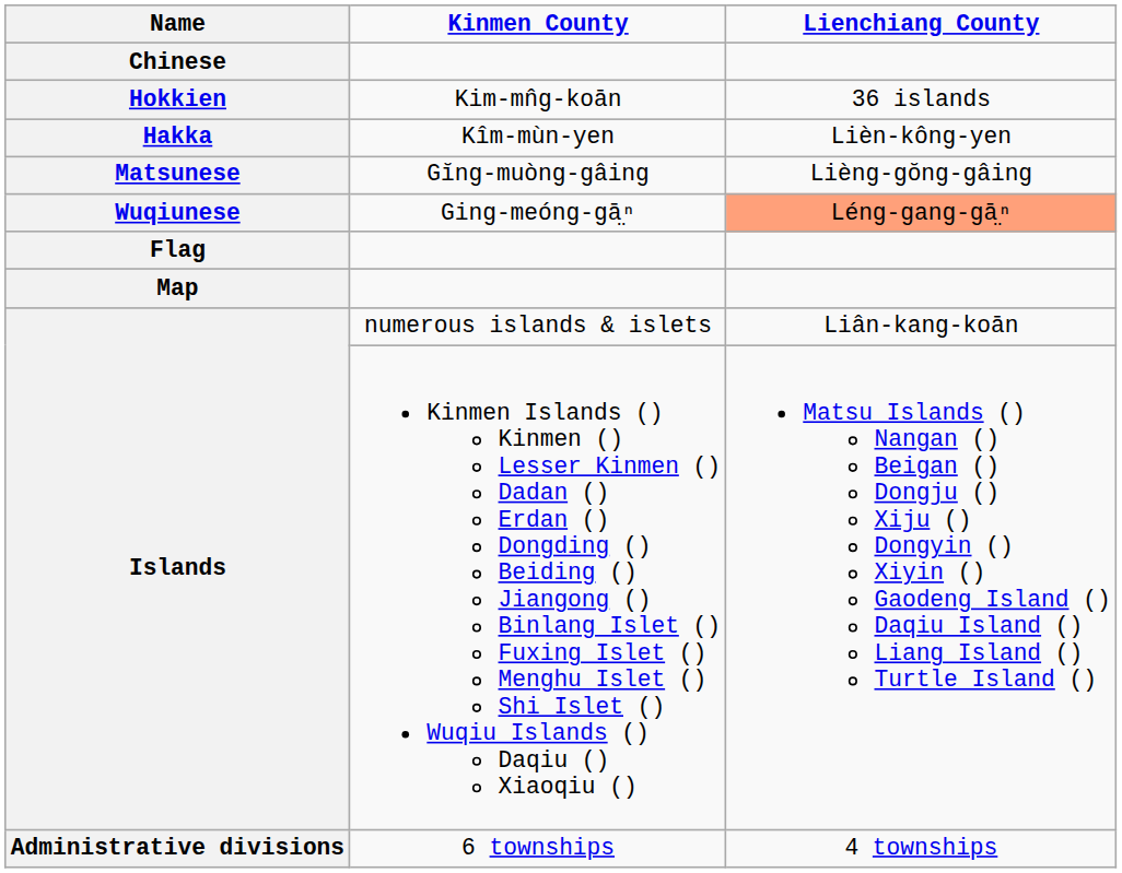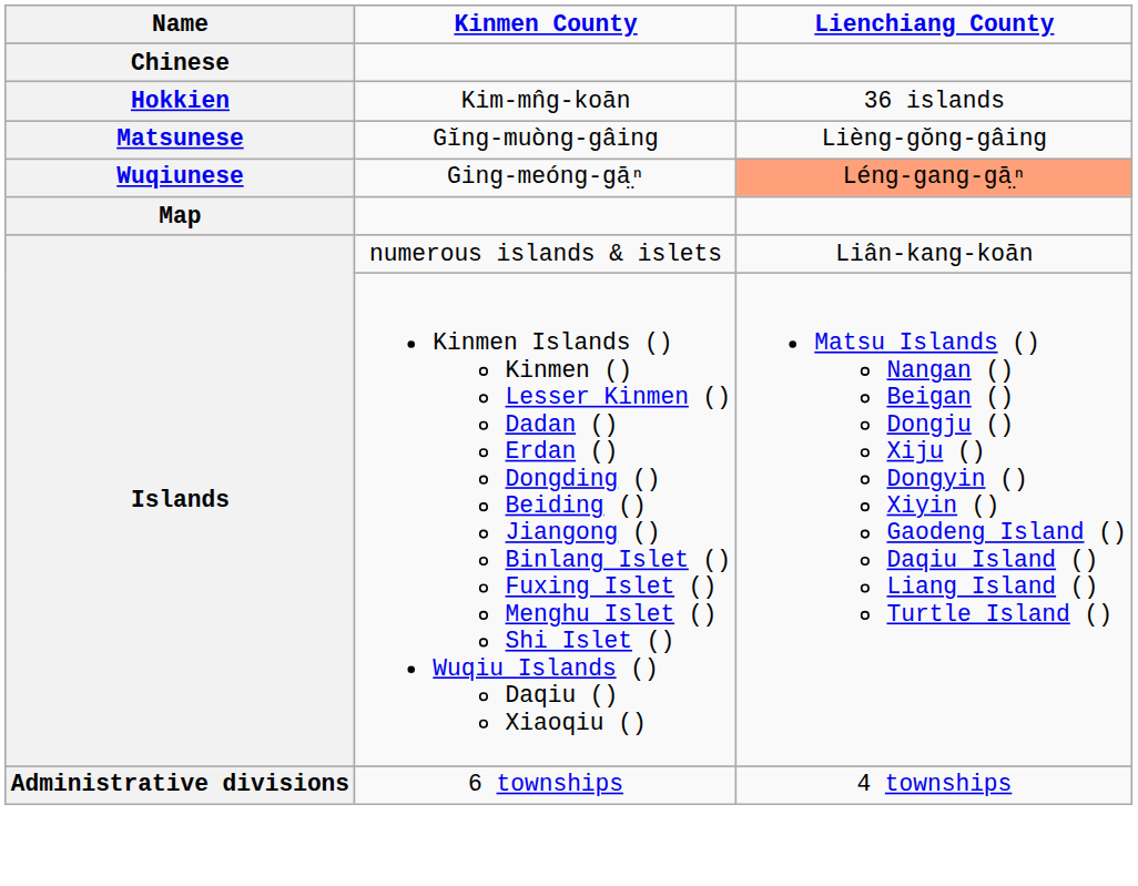- row: Hakka | Kîm-mùn-yen | Lièn-kông-yen
- row: Flag
